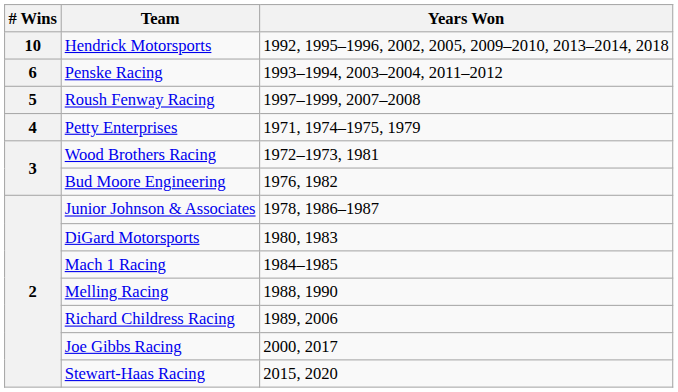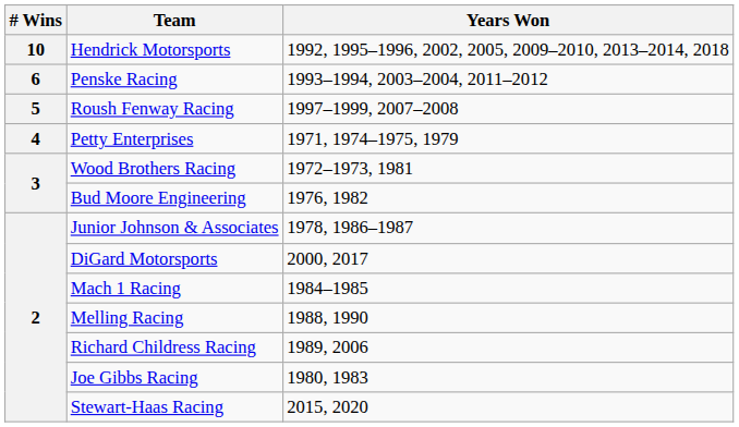DiGard Motorsports | Years Won: 1980, 1983 -> 2000, 2017
Joe Gibbs Racing | Years Won: 2000, 2017 -> 1980, 1983
